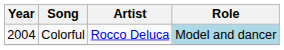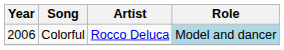Colorful | Year: 2004 -> 2006
